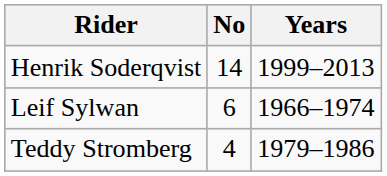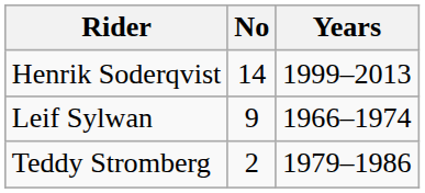Leif Sylwan | No: 6 -> 9
Teddy Stromberg | No: 4 -> 2
